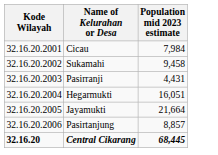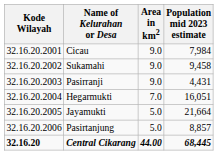+ column: Area in km2 | 9.0 | 9.0 | 9.0 | 7.0 | 5.0 | 5.0 | 44.00
